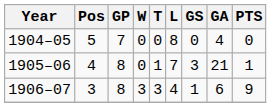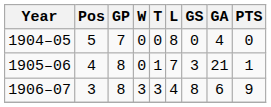1906–07 | GS: 1 -> 8
